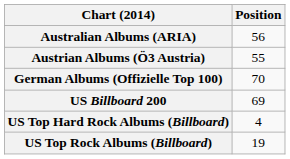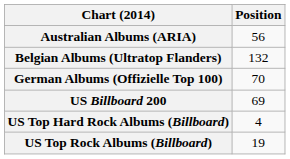- row: Austrian Albums (Ö3 Austria) | 55
+ row: Belgian Albums (Ultratop Flanders) | 132
